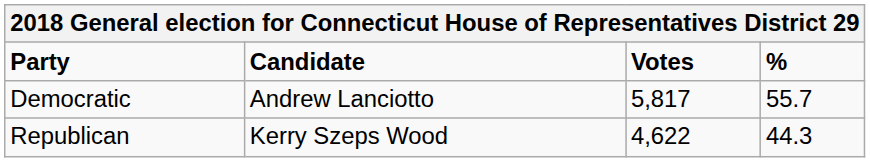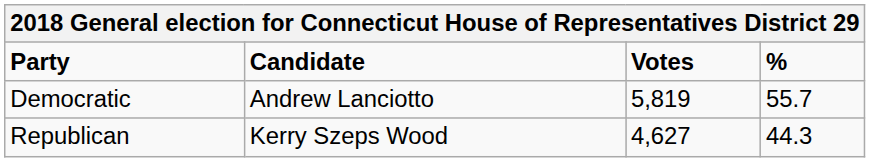Democratic | Votes: 5,817 -> 5,819
Republican | Votes: 4,622 -> 4,627
